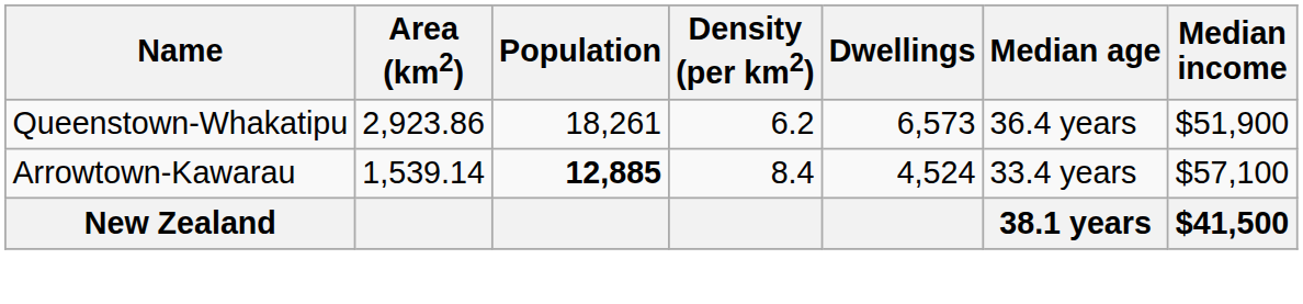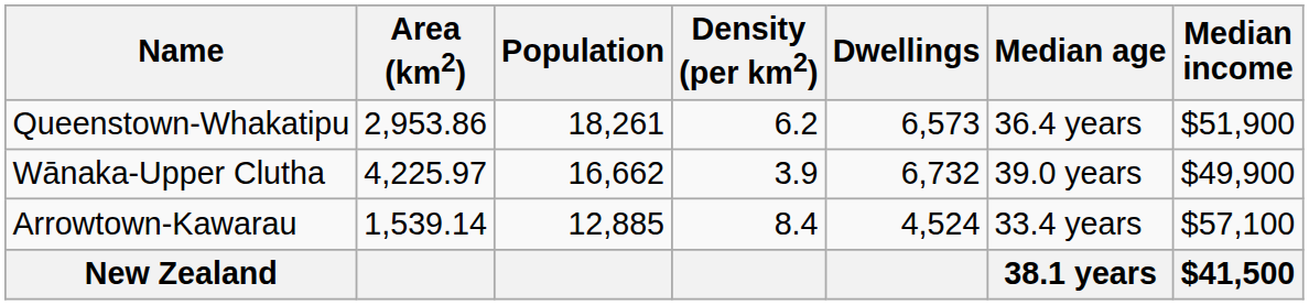Queenstown-Whakatipu | Area (km2): 2,923.86 -> 2,953.86
+ row: Wānaka-Upper Clutha | 4,225.97 | 16,662 | 3.9 | 6,732 | 39.0 years | $49,900
Arrowtown-Kawarau | Population: bold -> normal
